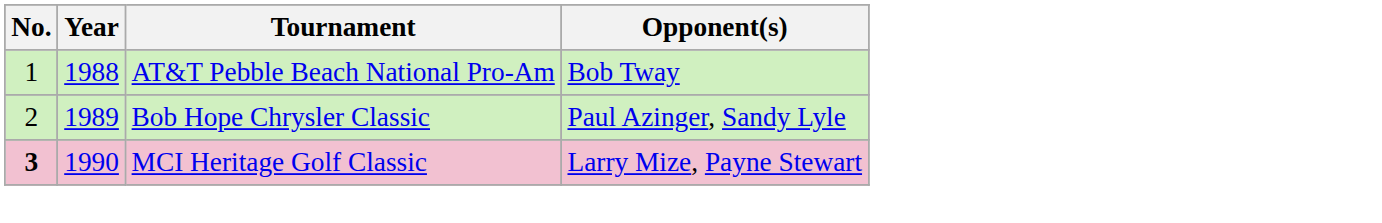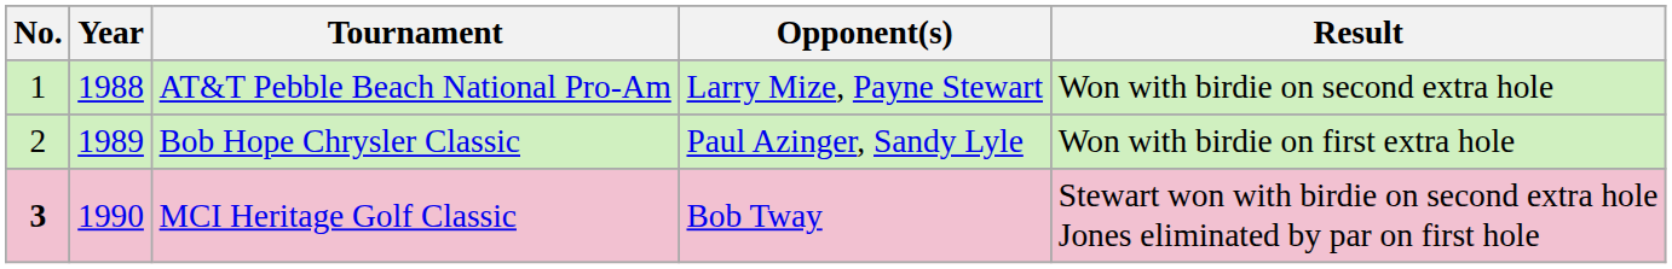+ column: Result | Won with birdie on second extra hole | Won with birdie on first extra hole | Stewart won with birdie on second extra hole Jones eliminated by par on first hole
AT&T Pebble Beach National Pro-Am | Opponent(s): Bob Tway -> Larry Mize, Payne Stewart
MCI Heritage Golf Classic | Opponent(s): Larry Mize, Payne Stewart -> Bob Tway
